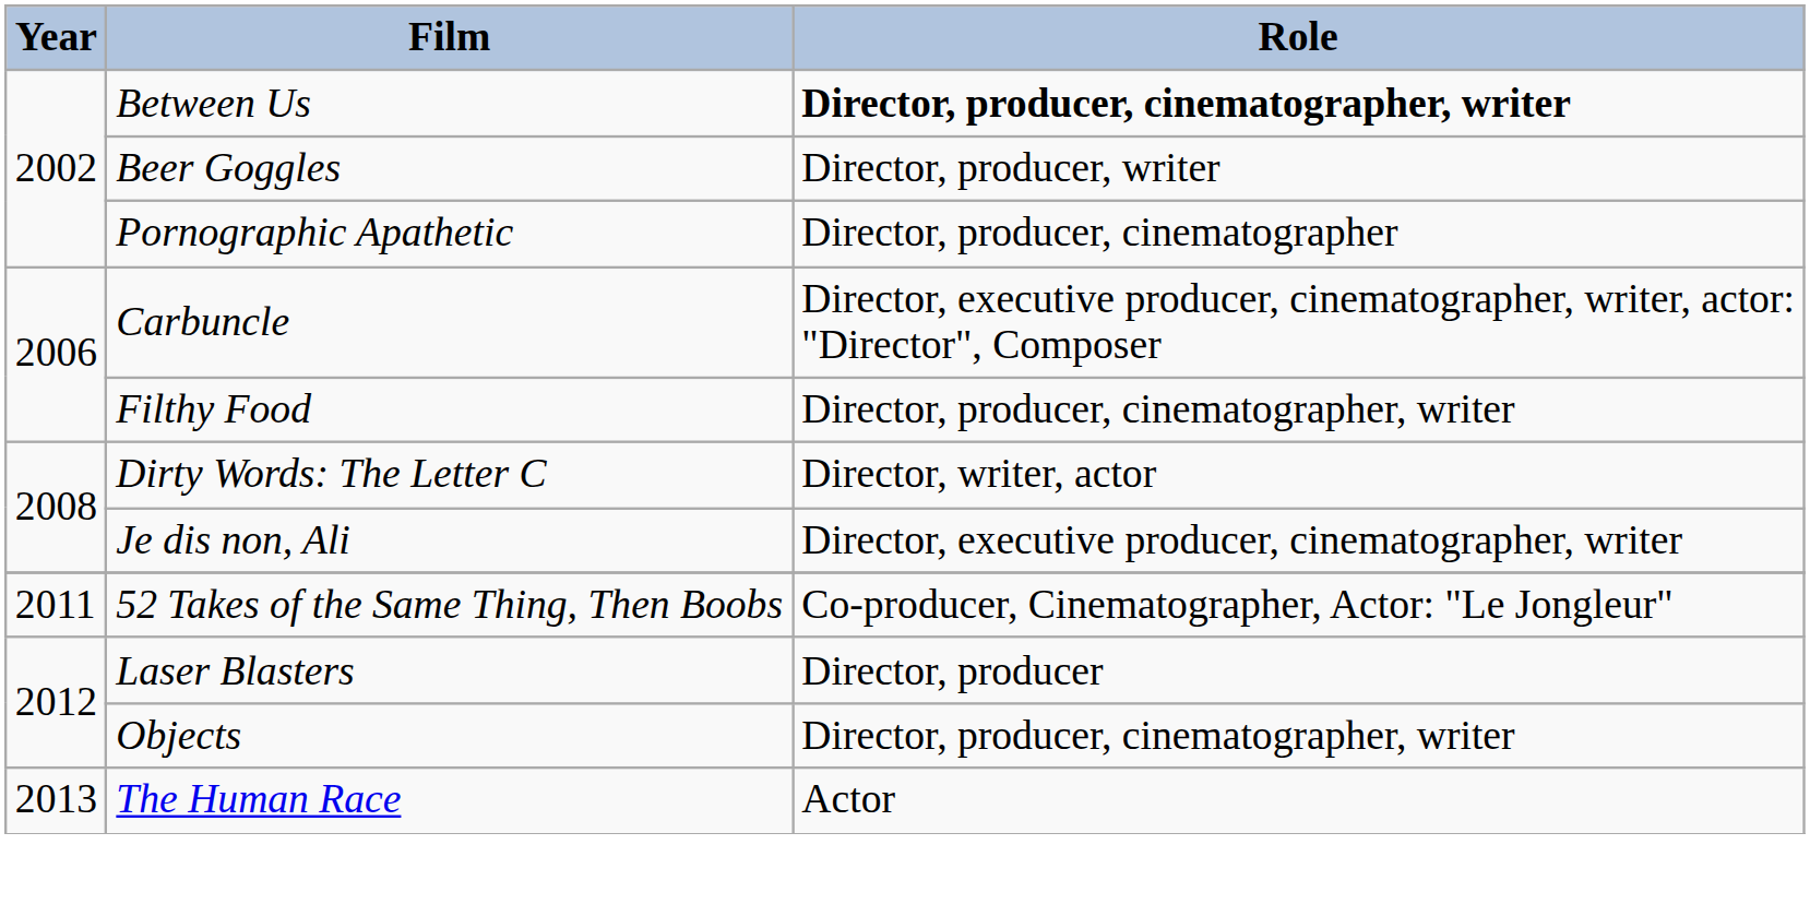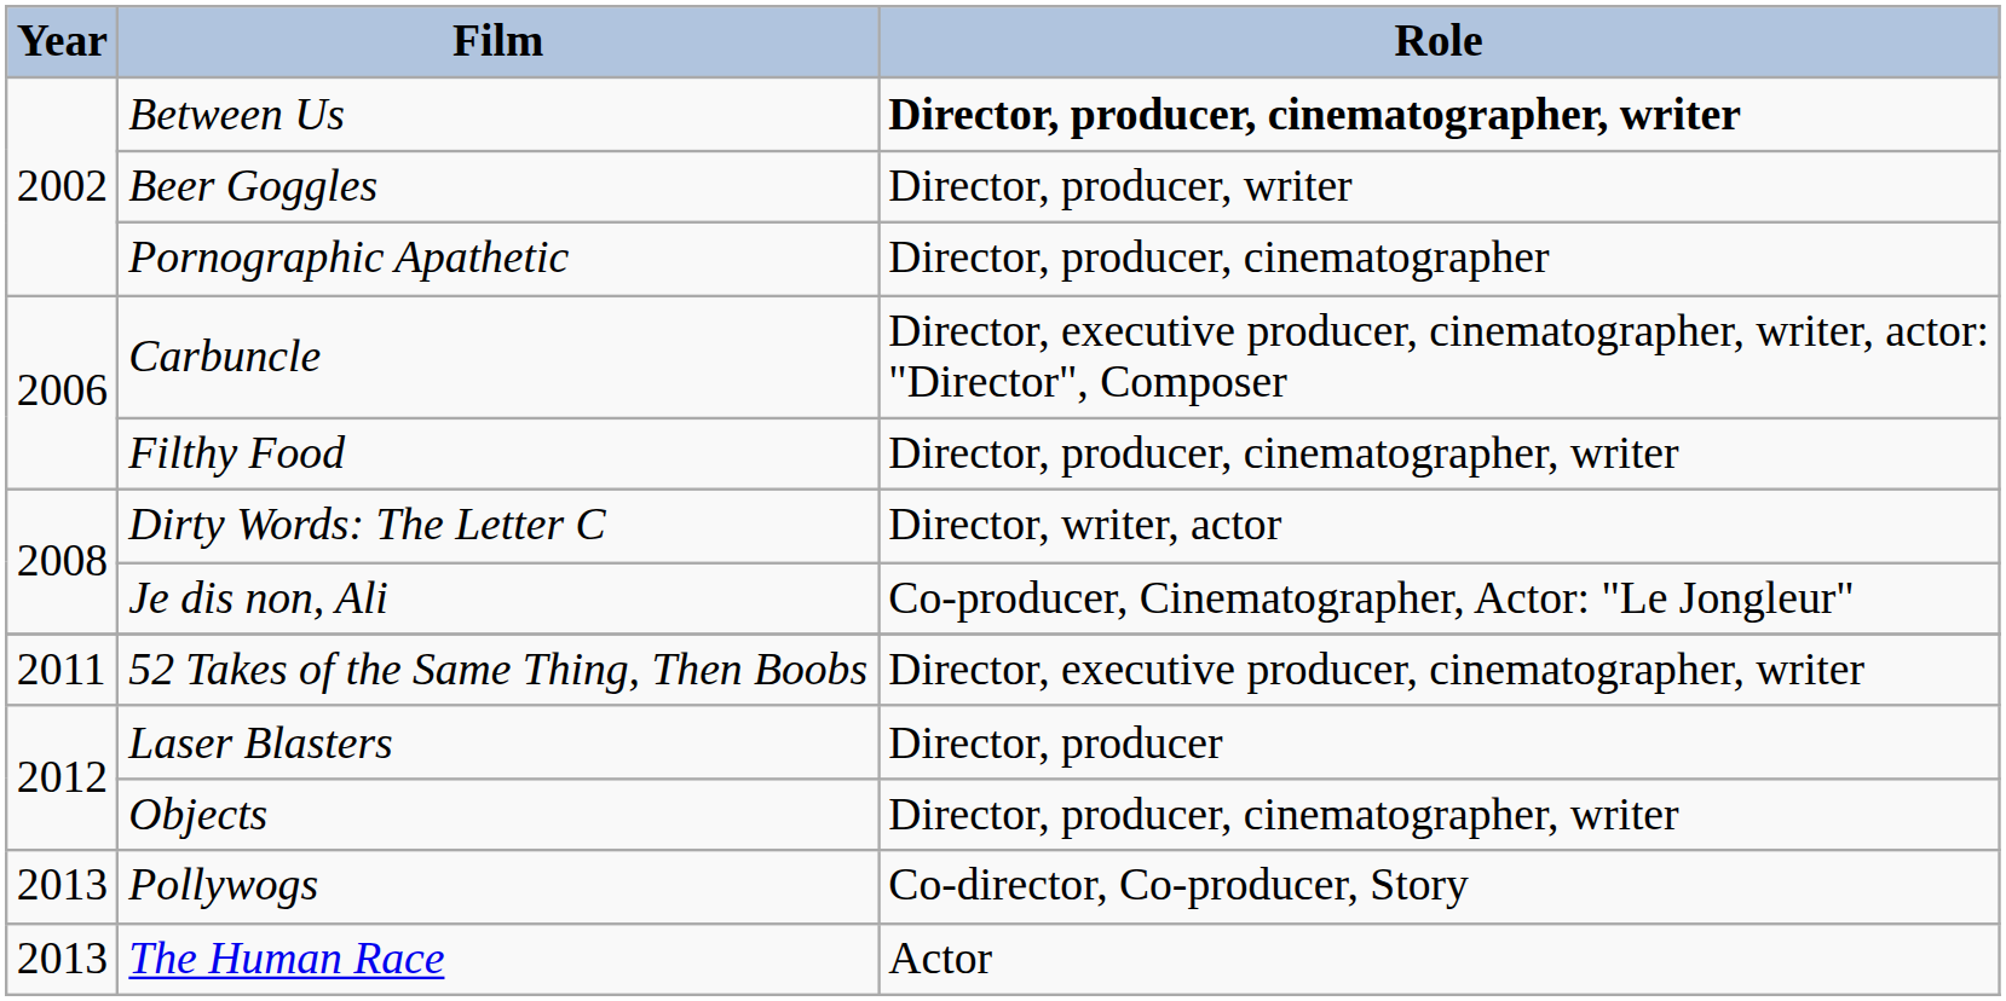Je dis non, Ali | Role: Director, executive producer, cinematographer, writer -> Co-producer, Cinematographer, Actor: "Le Jongleur"
52 Takes of the Same Thing, Then Boobs | Role: Co-producer, Cinematographer, Actor: "Le Jongleur" -> Director, executive producer, cinematographer, writer
+ row: 2013 | Pollywogs | Co-director, Co-producer, Story
